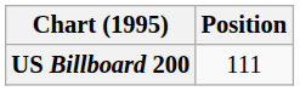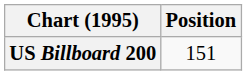US Billboard 200 | Position: 111 -> 151
